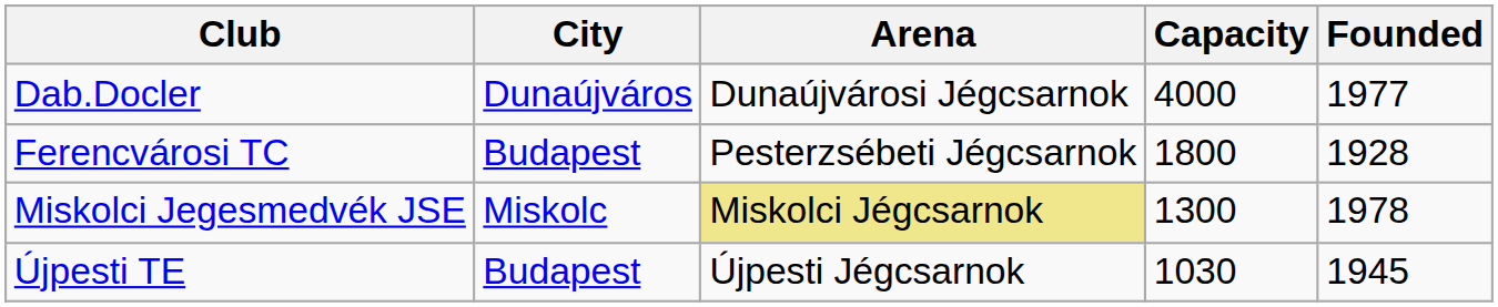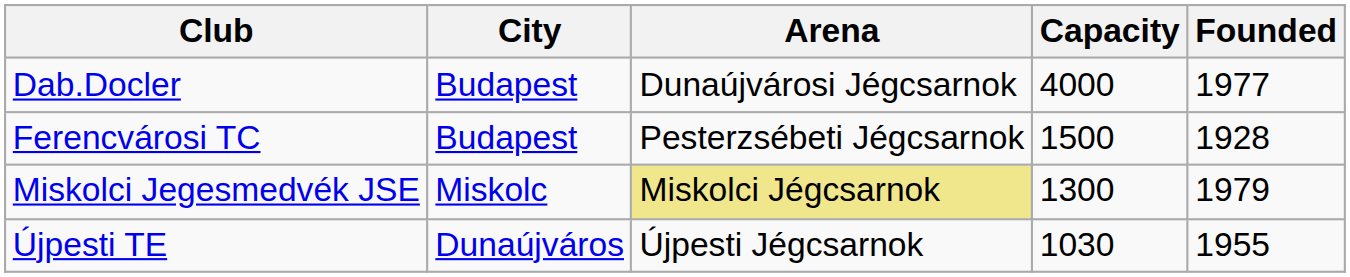Dab.Docler | City: Dunaújváros -> Budapest
Ferencvárosi TC | Capacity: 1800 -> 1500
Miskolci Jegesmedvék JSE | Founded: 1978 -> 1979
Újpesti TE | City: Budapest -> Dunaújváros
Újpesti TE | Founded: 1945 -> 1955
